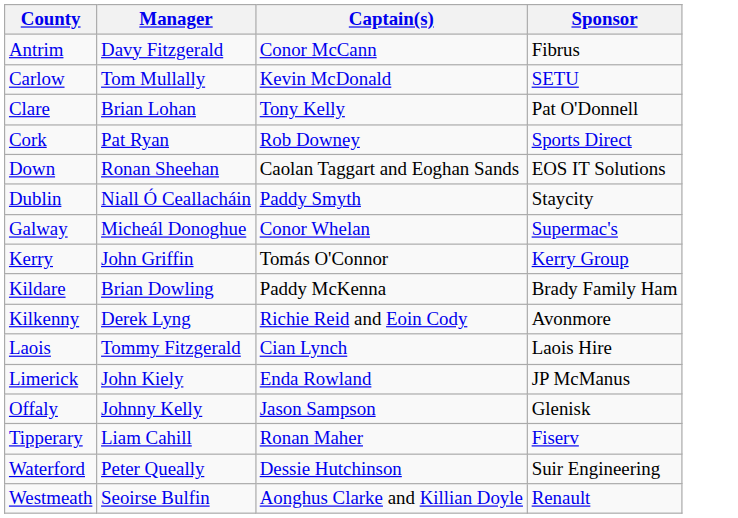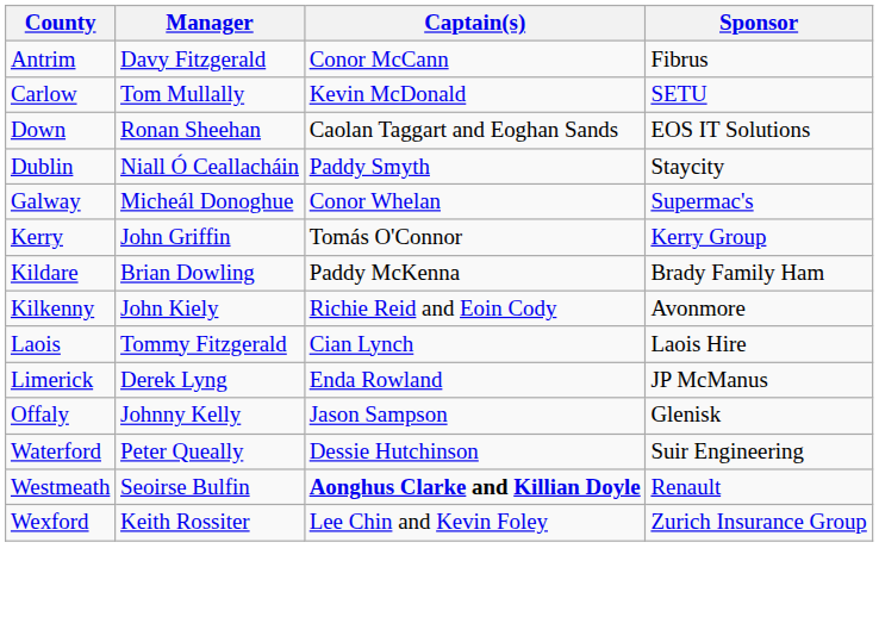- row: Clare | Brian Lohan | Tony Kelly | Pat O'Donnell
- row: Cork | Pat Ryan | Rob Downey | Sports Direct
Kilkenny | Manager: Derek Lyng -> John Kiely
Limerick | Manager: John Kiely -> Derek Lyng
- row: Tipperary | Liam Cahill | Ronan Maher | Fiserv
Westmeath | Captain(s): normal -> bold
+ row: Wexford | Keith Rossiter | Lee Chin and Kevin Foley | Zurich Insurance Group
